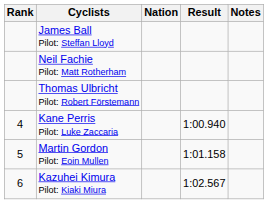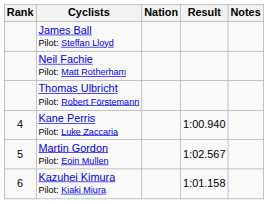Martin Gordon Pilot: Eoin Mullen | Result: 1:01.158 -> 1:02.567
Kazuhei Kimura Pilot: Kiaki Miura | Result: 1:02.567 -> 1:01.158
